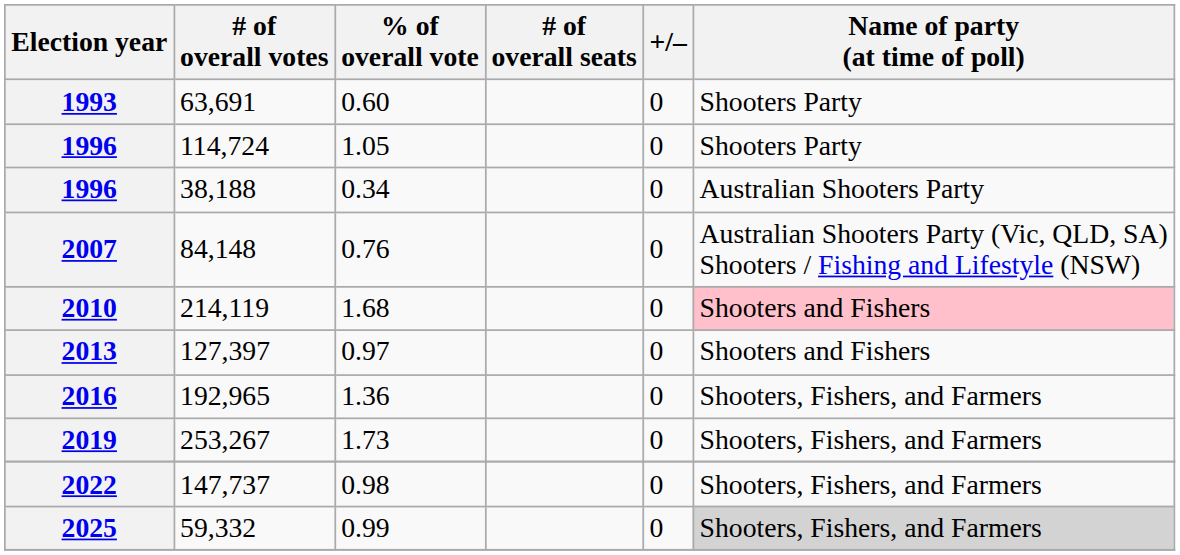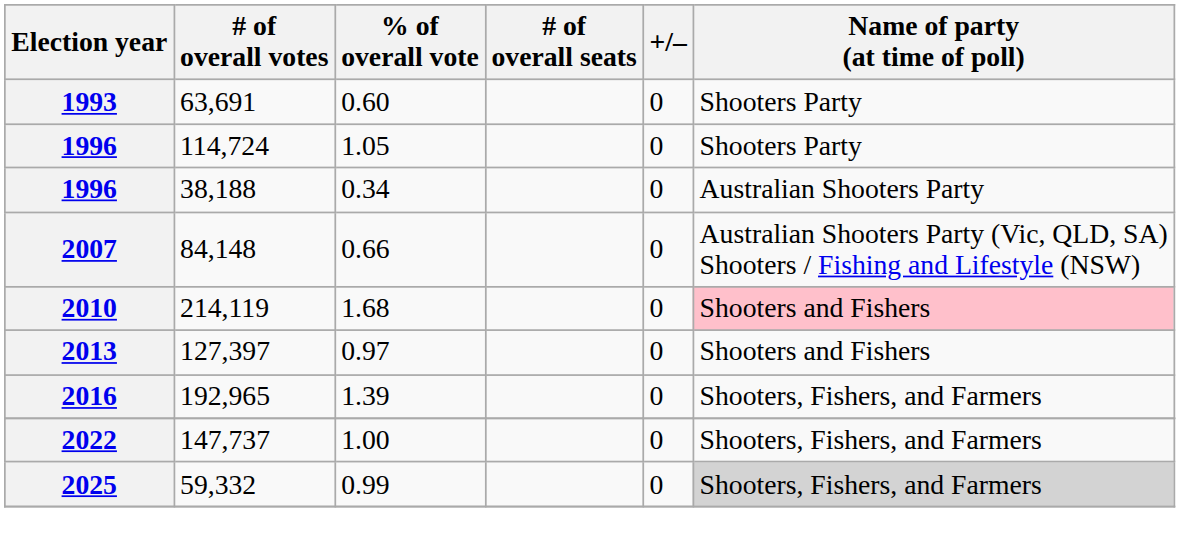2007 | % of overall vote: 0.76 -> 0.66
2016 | % of overall vote: 1.36 -> 1.39
- row: 2019 | 253,267 | 1.73 | 0 | Shooters, Fishers, and Farmers
2022 | % of overall vote: 0.98 -> 1.00
